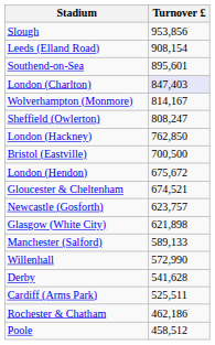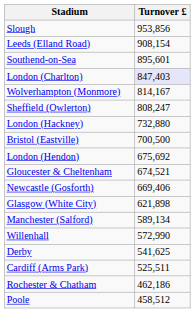London (Hackney) | Turnover £: 762,850 -> 732,880
London (Hendon) | Turnover £: 675,672 -> 675,692
Newcastle (Gosforth) | Turnover £: 623,757 -> 669,406
Manchester (Salford) | Turnover £: 589,133 -> 589,134
Derby | Turnover £: 541,628 -> 541,625
